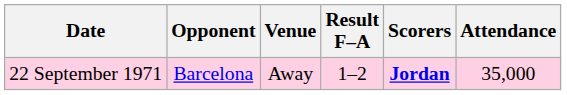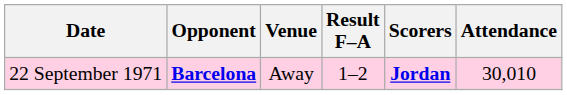22 September 1971 | Opponent: normal -> bold
22 September 1971 | Attendance: 35,000 -> 30,010
